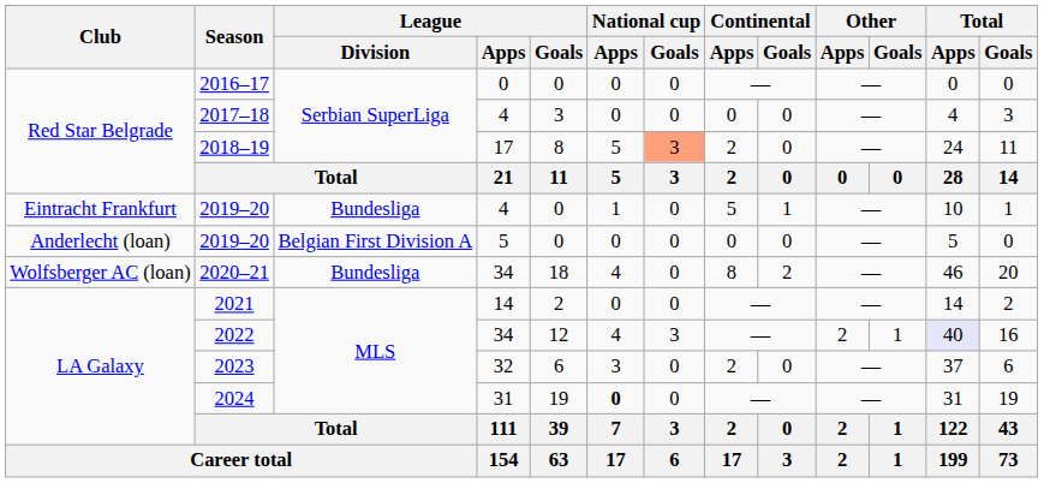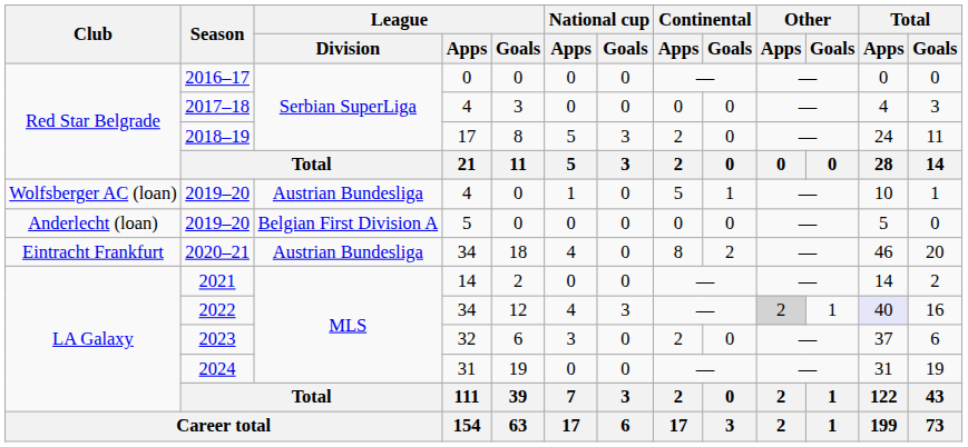2018–19 | National cup / Goals: lightsalmon background -> no background
2019–20 / 4 | Club: Eintracht Frankfurt -> Wolfsberger AC (loan)
2019–20 / 4 | League / Division: Bundesliga -> Austrian Bundesliga
2020–21 | Club: Wolfsberger AC (loan) -> Eintracht Frankfurt
2020–21 | League / Division: Bundesliga -> Austrian Bundesliga
2022 | Other / Apps: no background -> lightgrey background
2024 | National cup / Apps: bold -> normal
